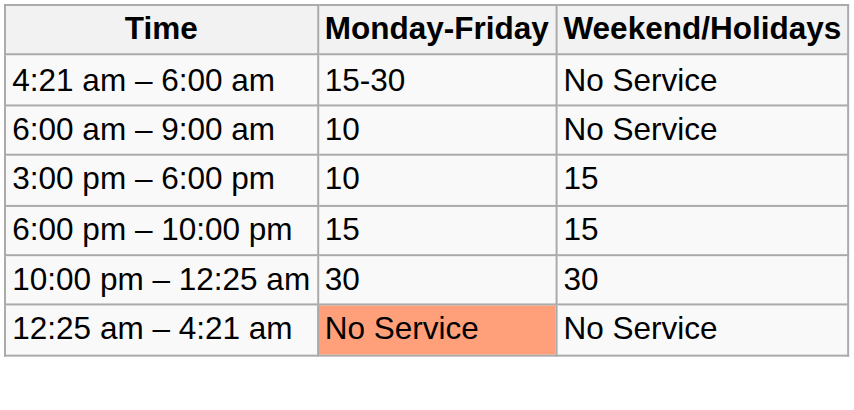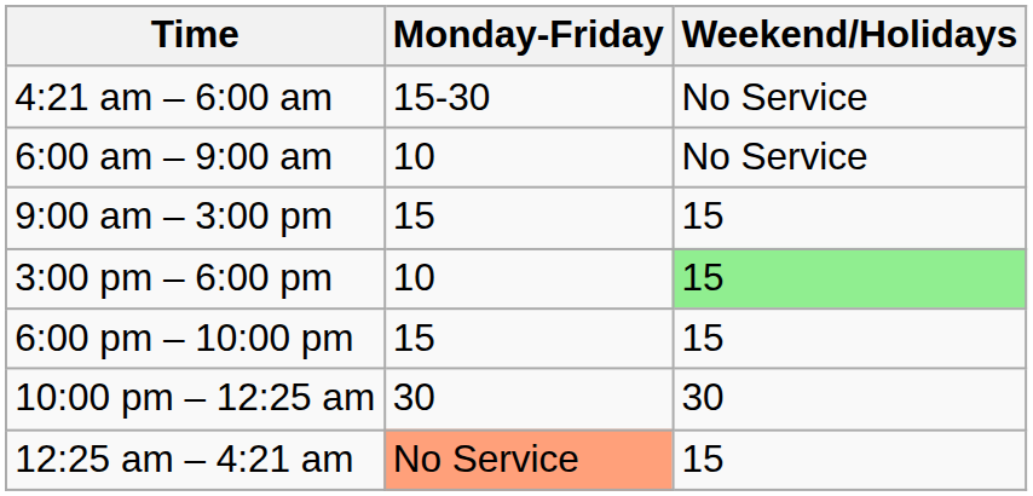+ row: 9:00 am – 3:00 pm | 15 | 15
3:00 pm – 6:00 pm | Weekend/Holidays: no background -> lightgreen background
12:25 am – 4:21 am | Weekend/Holidays: No Service -> 15
